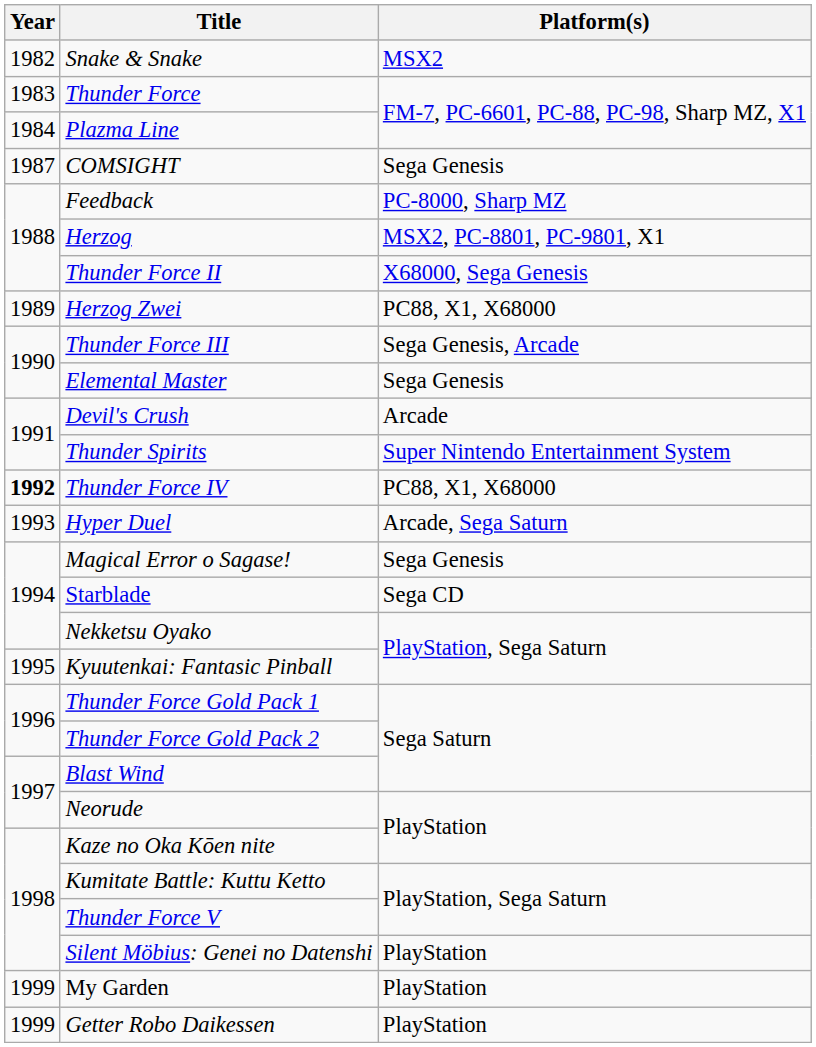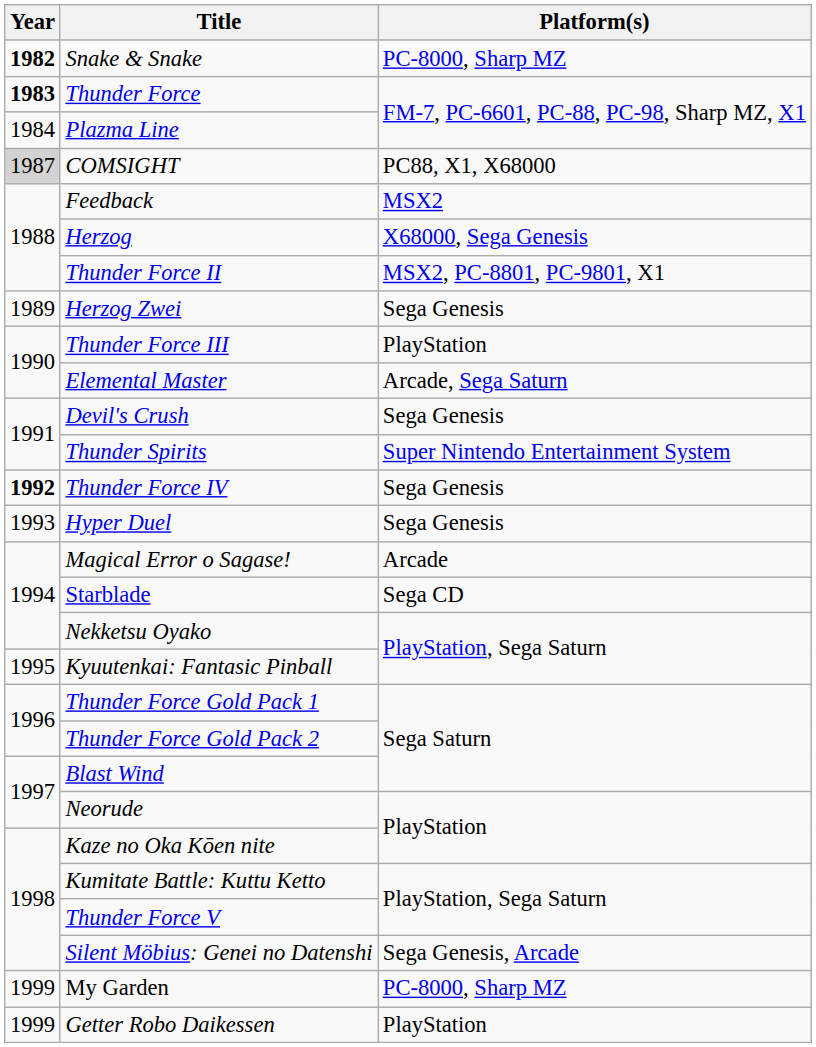Snake & Snake | Year: normal -> bold
Snake & Snake | Platform(s): MSX2 -> PC-8000, Sharp MZ
Thunder Force | Year: normal -> bold
COMSIGHT | Year: no background -> lightgrey background
COMSIGHT | Platform(s): Sega Genesis -> PC88, X1, X68000
Feedback | Platform(s): PC-8000, Sharp MZ -> MSX2
Herzog | Platform(s): MSX2, PC-8801, PC-9801, X1 -> X68000, Sega Genesis
Thunder Force II | Platform(s): X68000, Sega Genesis -> MSX2, PC-8801, PC-9801, X1
Herzog Zwei | Platform(s): PC88, X1, X68000 -> Sega Genesis
Thunder Force III | Platform(s): Sega Genesis, Arcade -> PlayStation
Elemental Master | Platform(s): Sega Genesis -> Arcade, Sega Saturn
Devil's Crush | Platform(s): Arcade -> Sega Genesis
Thunder Force IV | Platform(s): PC88, X1, X68000 -> Sega Genesis
Hyper Duel | Platform(s): Arcade, Sega Saturn -> Sega Genesis
Magical Error o Sagase! | Platform(s): Sega Genesis -> Arcade
Silent Möbius: Genei no Datenshi | Platform(s): PlayStation -> Sega Genesis, Arcade
My Garden | Platform(s): PlayStation -> PC-8000, Sharp MZ
